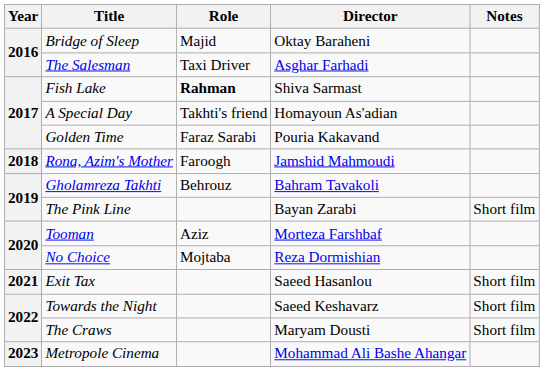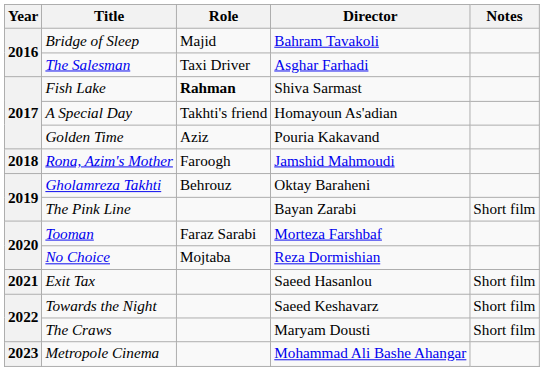Bridge of Sleep | Director: Oktay Baraheni -> Bahram Tavakoli
Golden Time | Role: Faraz Sarabi -> Aziz
Gholamreza Takhti | Director: Bahram Tavakoli -> Oktay Baraheni
Tooman | Role: Aziz -> Faraz Sarabi
